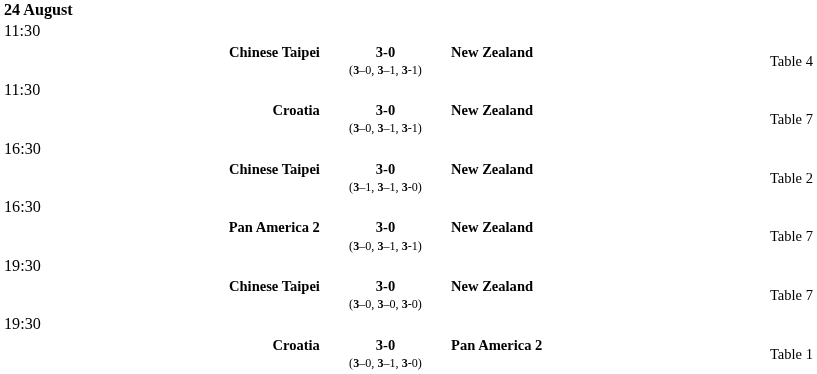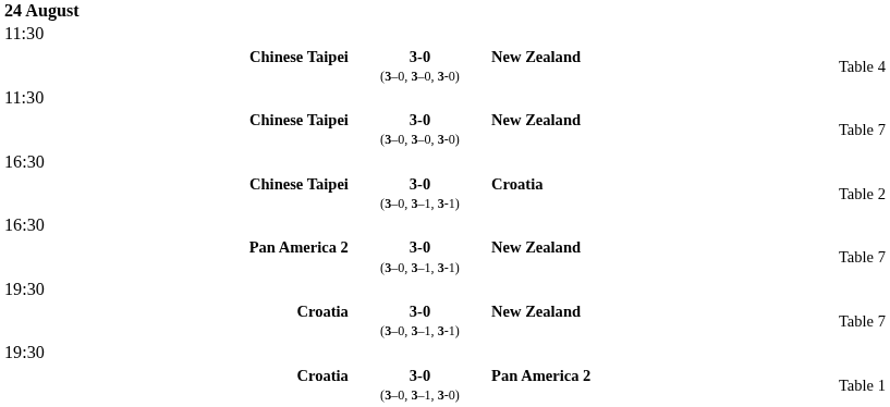Chinese Taipei / Table 4 | column 2: 3-0 (3–0, 3–1, 3-1) -> 3-0 (3–0, 3–0, 3-0)
rows swapped: Croatia / Table 7 <-> Chinese Taipei / Table 7
Chinese Taipei / Table 2 | column 2: 3-0 (3–1, 3–1, 3-0) -> 3-0 (3–0, 3–1, 3-1)
Chinese Taipei / Table 2 | column 3: New Zealand -> Croatia
